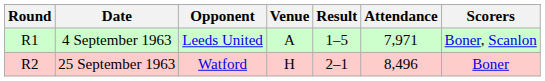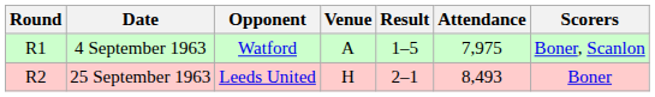4 September 1963 | Opponent: Leeds United -> Watford
4 September 1963 | Attendance: 7,971 -> 7,975
25 September 1963 | Opponent: Watford -> Leeds United
25 September 1963 | Attendance: 8,496 -> 8,493
